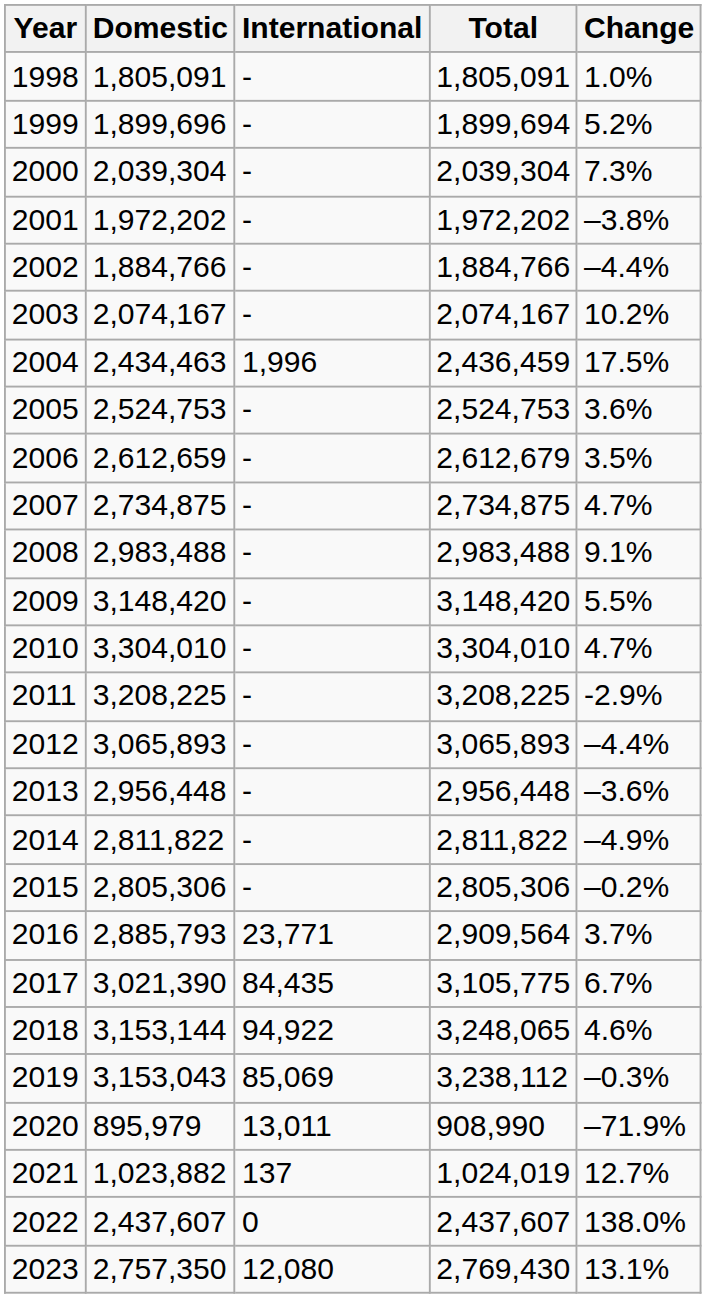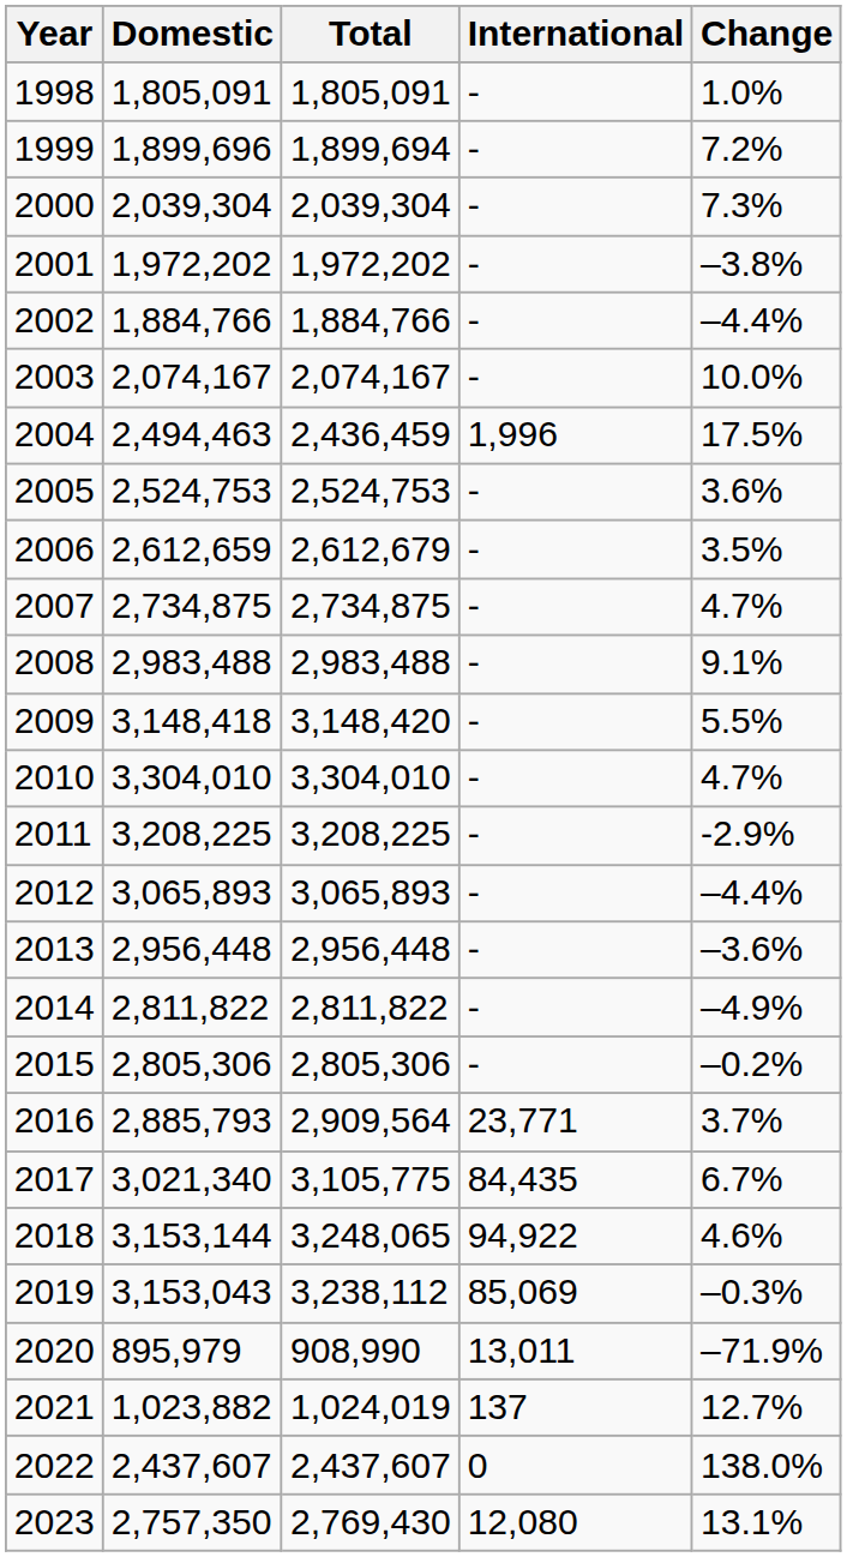columns swapped: International <-> Total
1999 | Change: 5.2% -> 7.2%
2003 | Change: 10.2% -> 10.0%
2004 | Domestic: 2,434,463 -> 2,494,463
2009 | Domestic: 3,148,420 -> 3,148,418
2017 | Domestic: 3,021,390 -> 3,021,340
